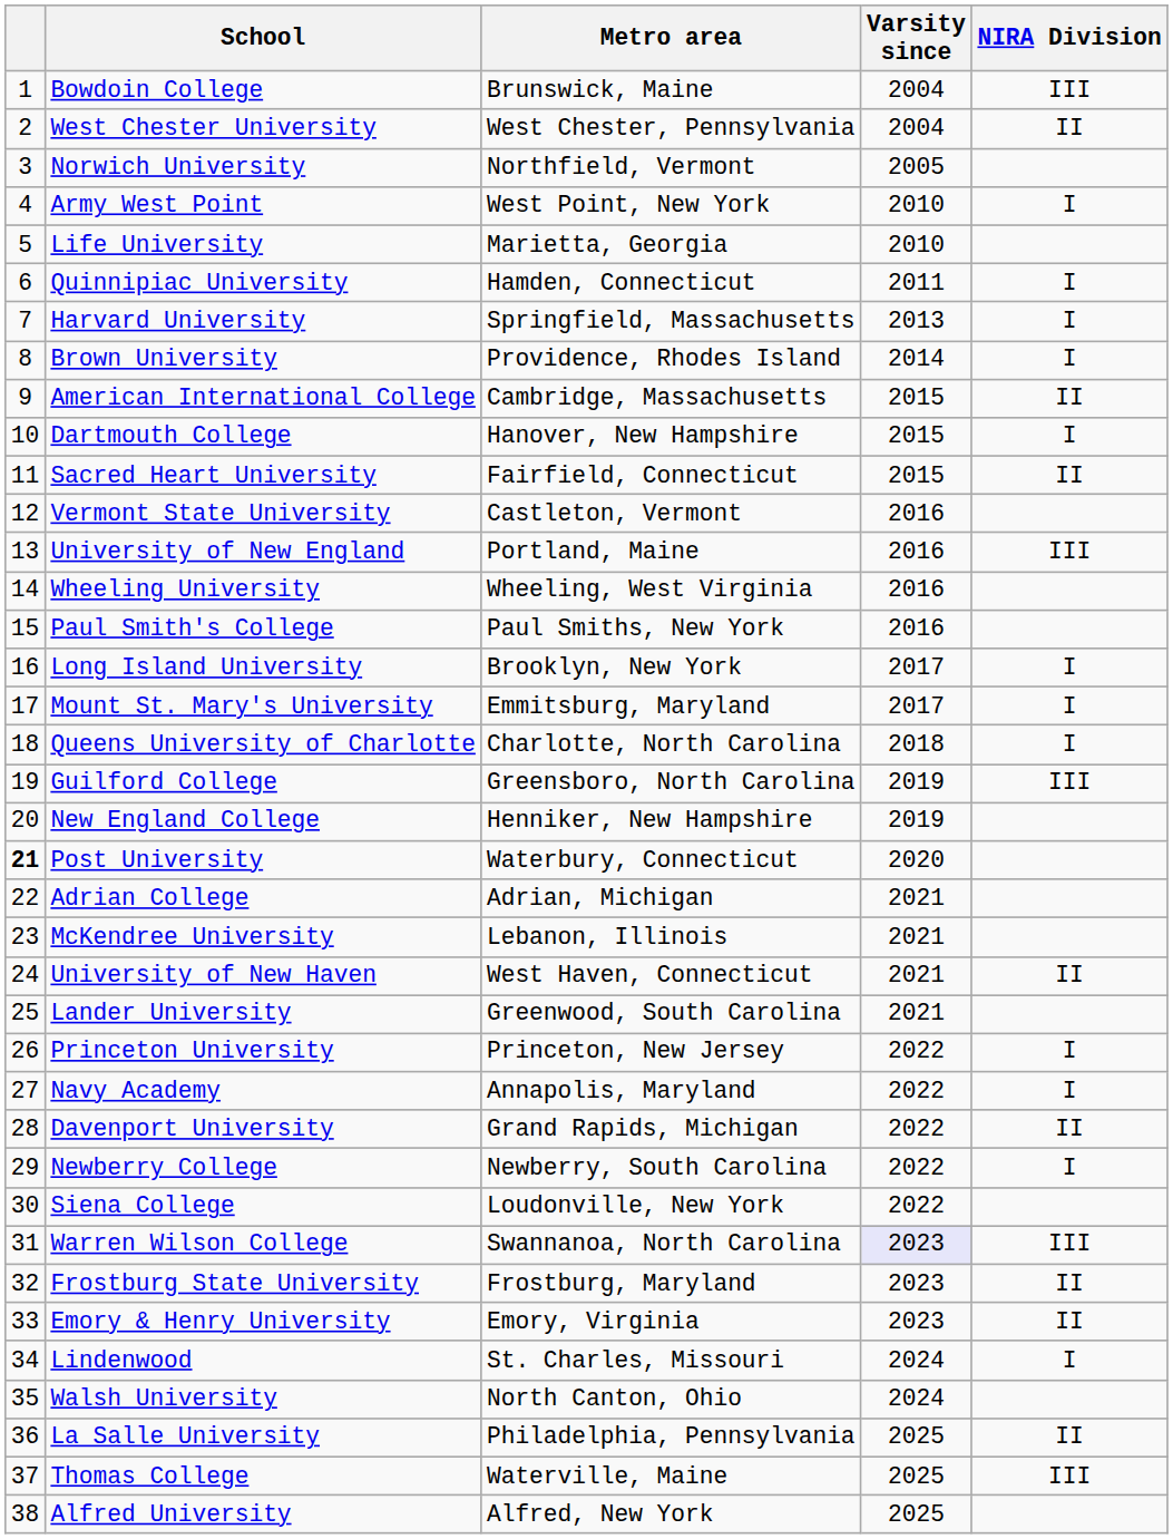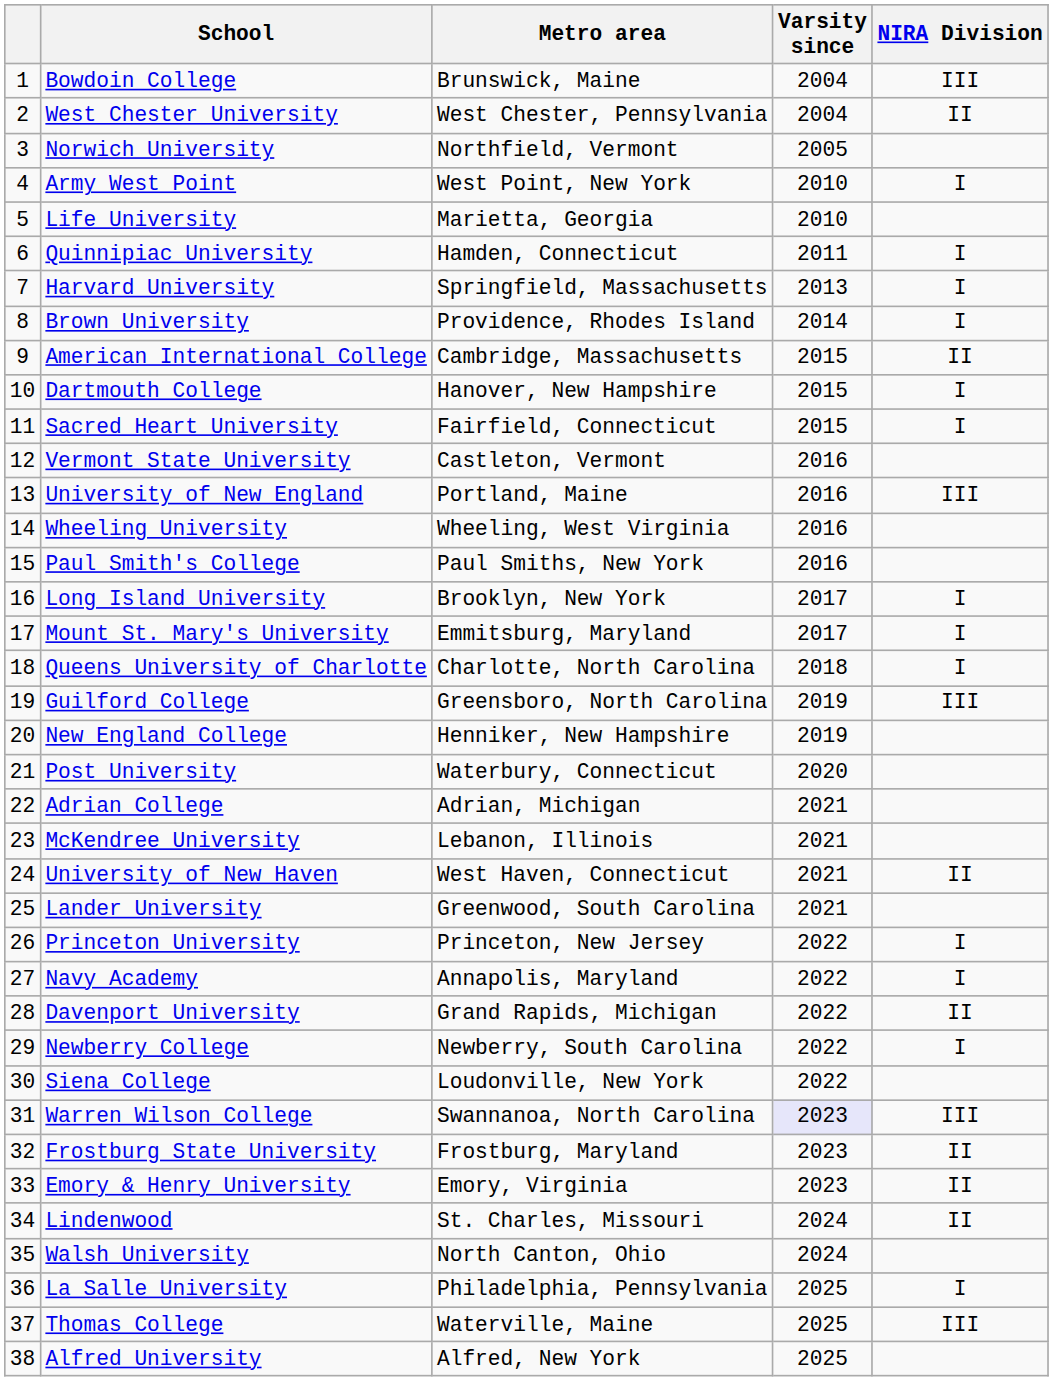Sacred Heart University | NIRA Division: II -> I
Post University | column 1: bold -> normal
Lindenwood | NIRA Division: I -> II
La Salle University | NIRA Division: II -> I
